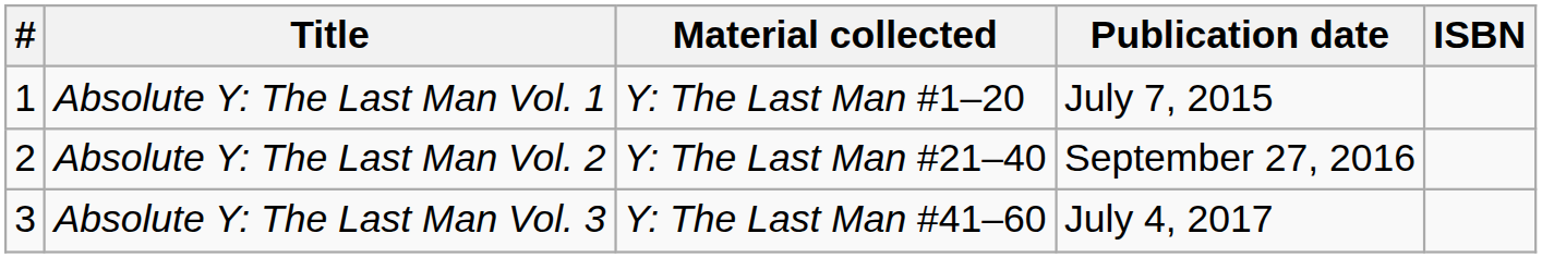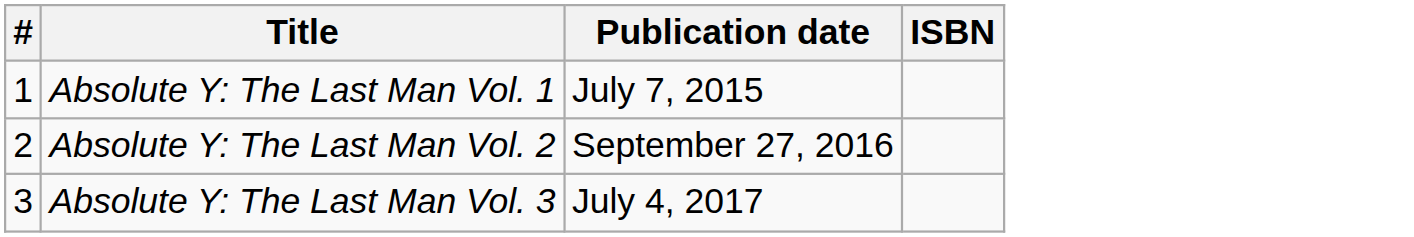- column: Material collected | Y: The Last Man #1–20 | Y: The Last Man #21–40 | Y: The Last Man #41–60
